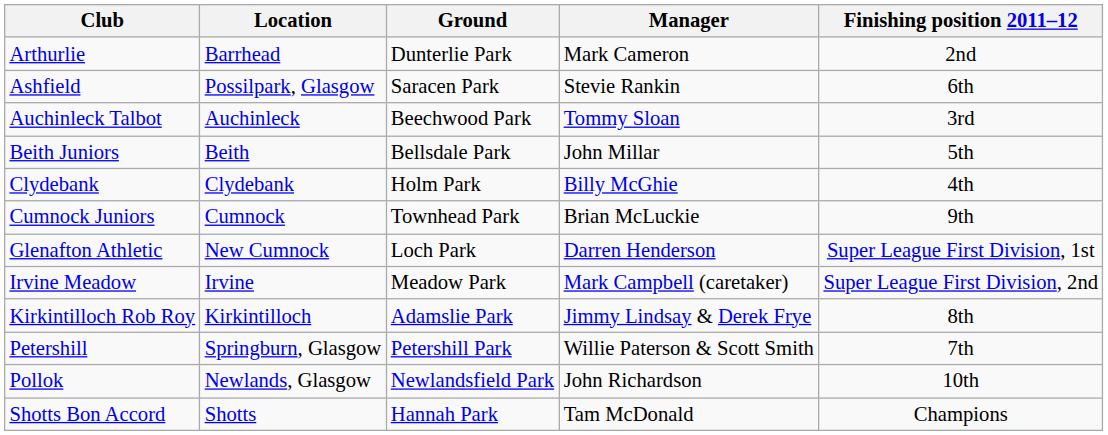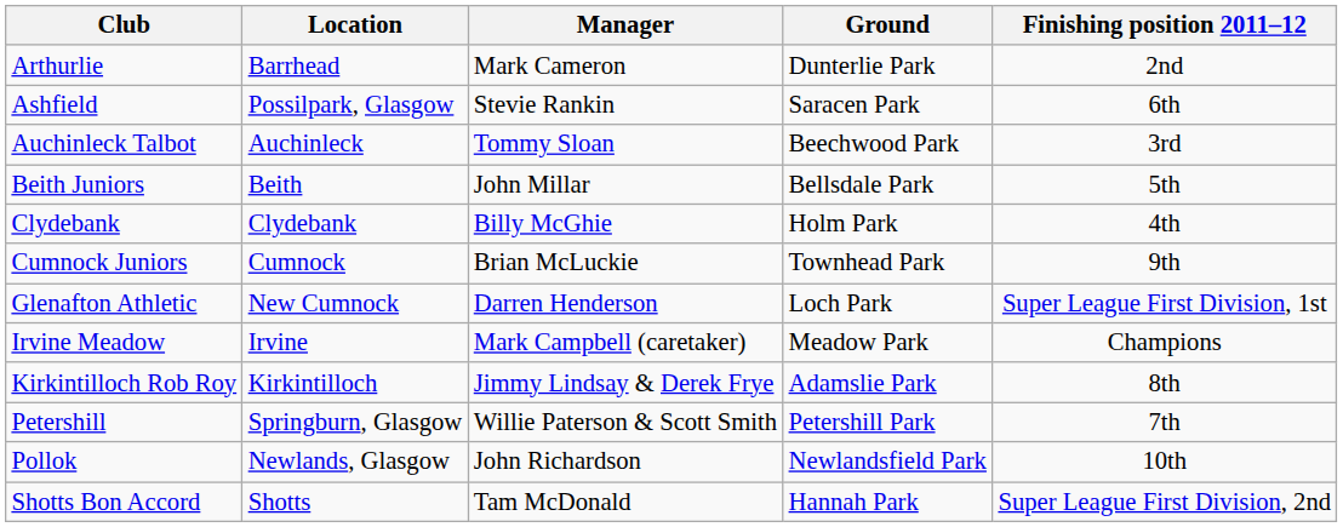columns swapped: Ground <-> Manager
Irvine Meadow | Finishing position 2011–12: Super League First Division, 2nd -> Champions
Shotts Bon Accord | Finishing position 2011–12: Champions -> Super League First Division, 2nd
